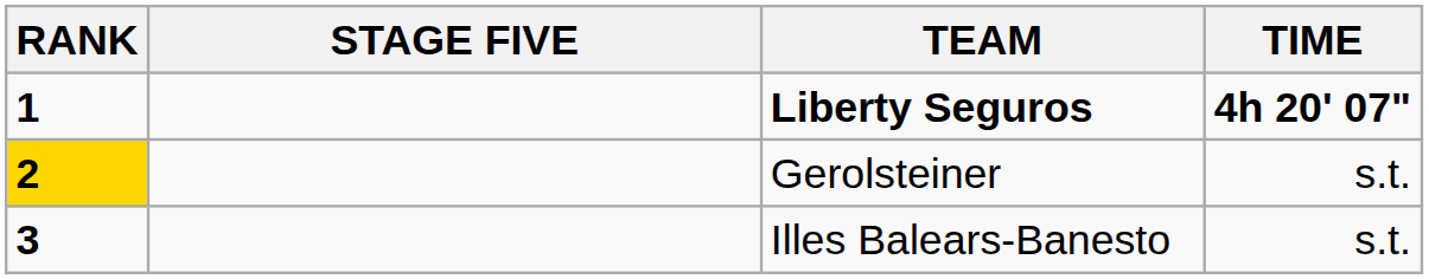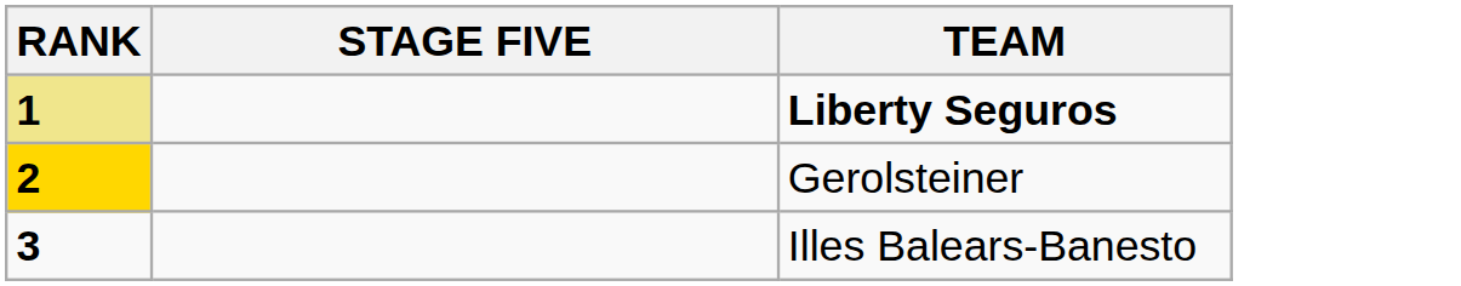- column: TIME | 4h 20' 07" | s.t. | s.t.
Liberty Seguros | RANK: no background -> khaki background
